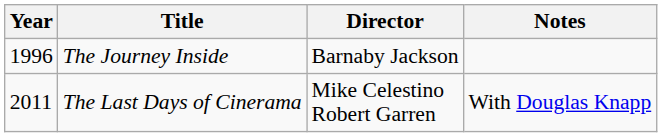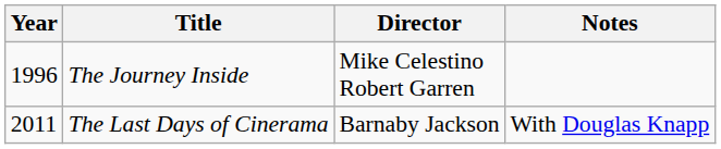The Journey Inside | Director: Barnaby Jackson -> Mike Celestino Robert Garren
The Last Days of Cinerama | Director: Mike Celestino Robert Garren -> Barnaby Jackson
